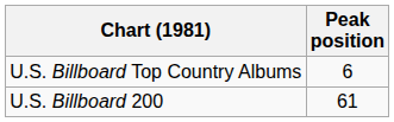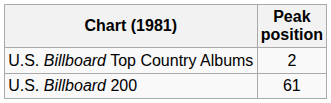U.S. Billboard Top Country Albums | Peak position: 6 -> 2
